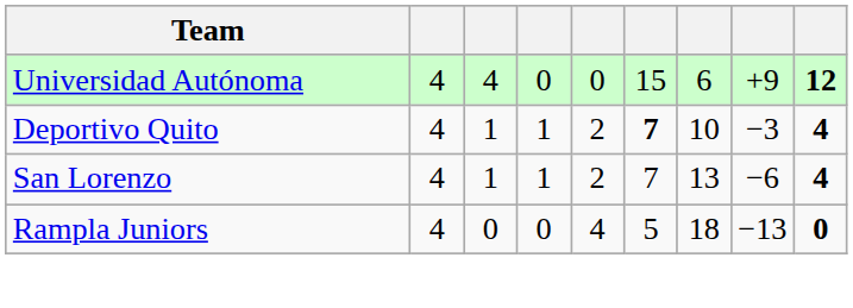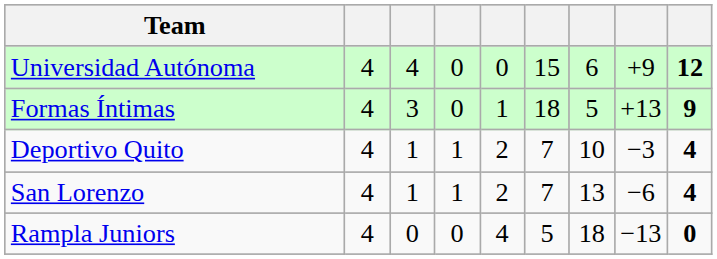+ row: Formas Íntimas | 4 | 3 | 0 | 1 | 18 | 5 | +13 | 9
Deportivo Quito | column 6: bold -> normal
